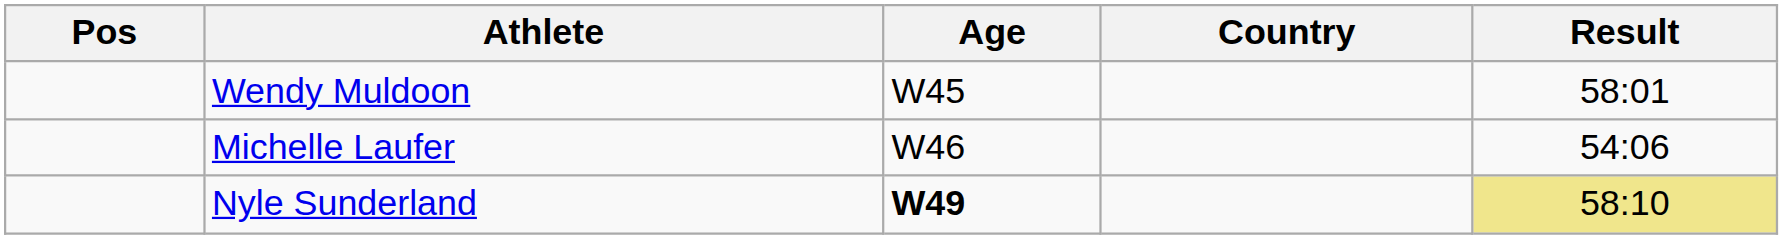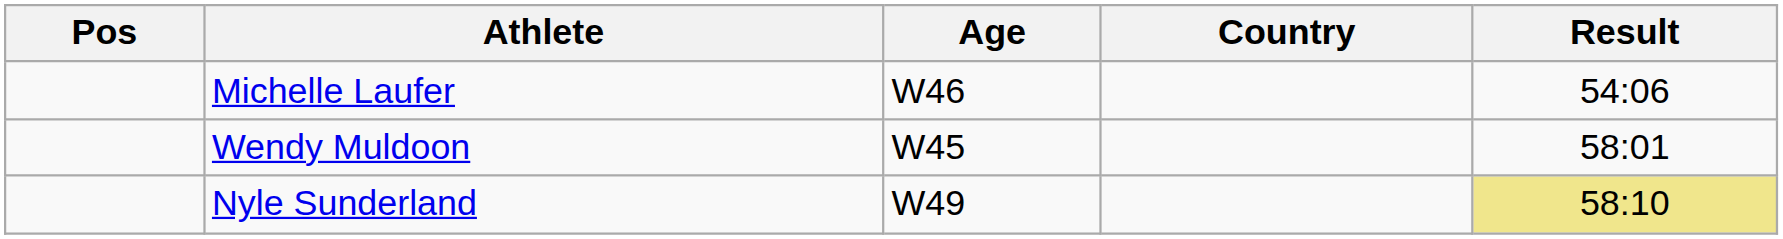rows swapped: Michelle Laufer <-> Wendy Muldoon
Nyle Sunderland | Age: bold -> normal
